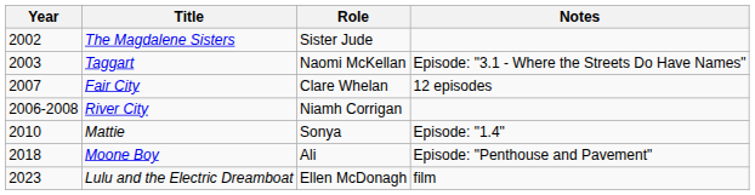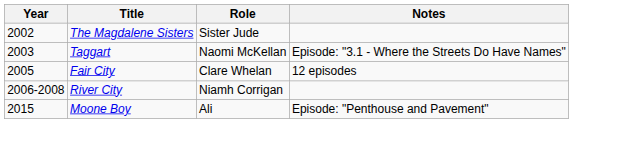Fair City | Year: 2007 -> 2005
- row: 2010 | Mattie | Sonya | Episode: "1.4"
Moone Boy | Year: 2018 -> 2015
- row: 2023 | Lulu and the Electric Dreamboat | Ellen McDonagh | film
